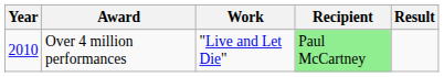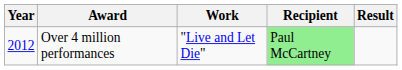Over 4 million performances | Year: 2010 -> 2012
